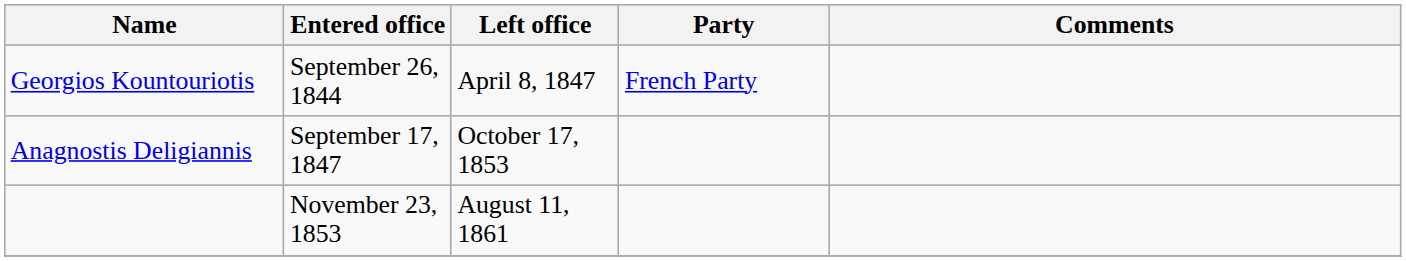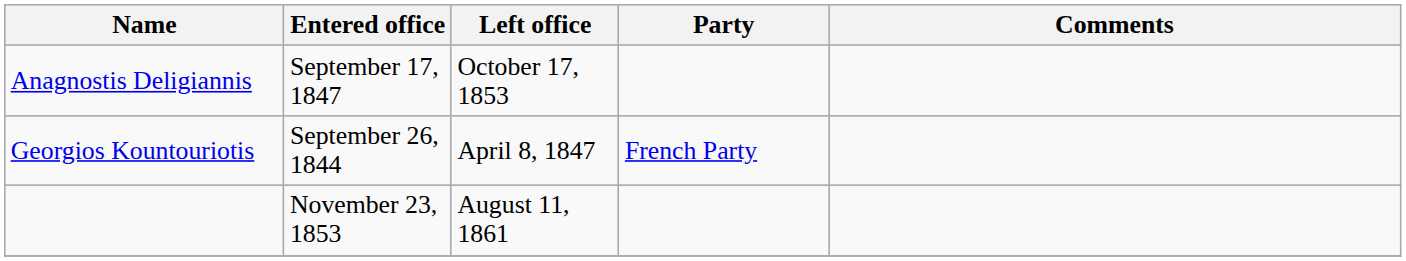rows swapped: Georgios Kountouriotis <-> Anagnostis Deligiannis
